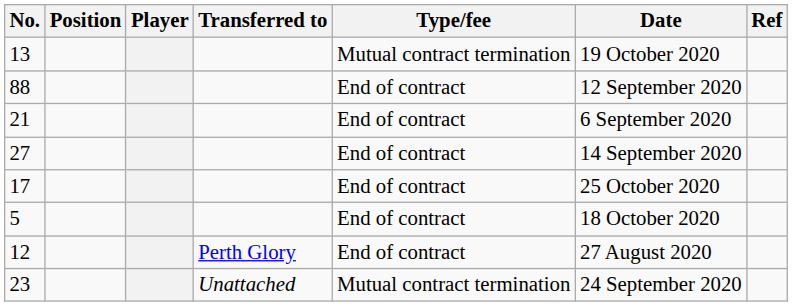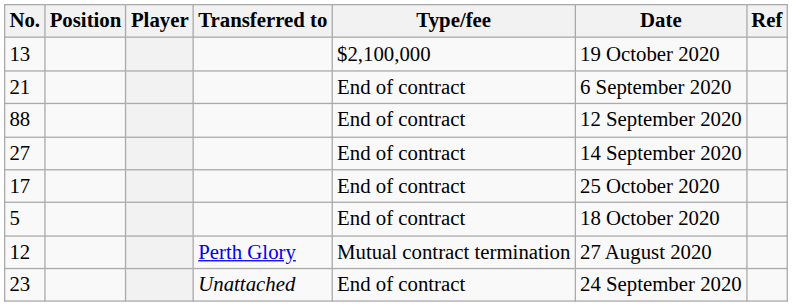13 | Type/fee: Mutual contract termination -> $2,100,000
rows swapped: 21 <-> 88
12 | Type/fee: End of contract -> Mutual contract termination
23 | Type/fee: Mutual contract termination -> End of contract
